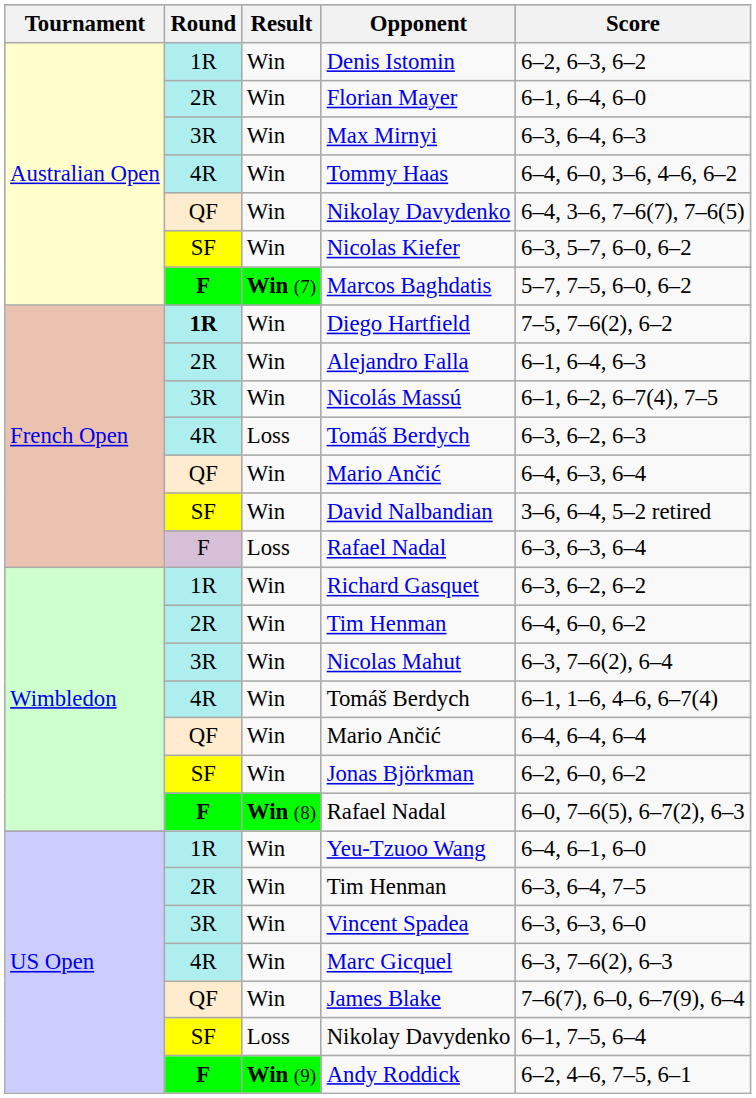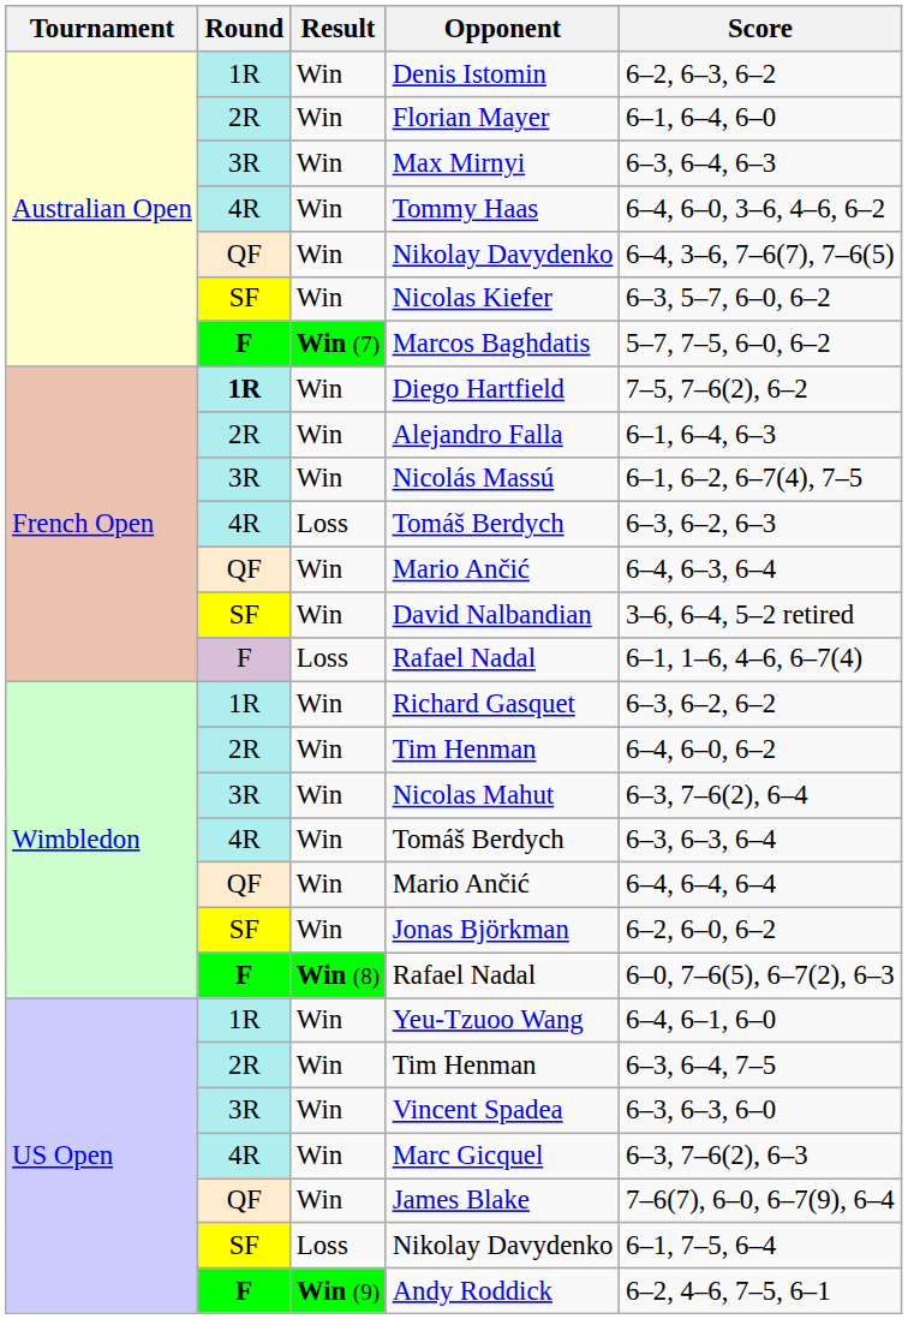French Open / Rafael Nadal | Score: 6–3, 6–3, 6–4 -> 6–1, 1–6, 4–6, 6–7(4)
Wimbledon / Tomáš Berdych | Score: 6–1, 1–6, 4–6, 6–7(4) -> 6–3, 6–3, 6–4
